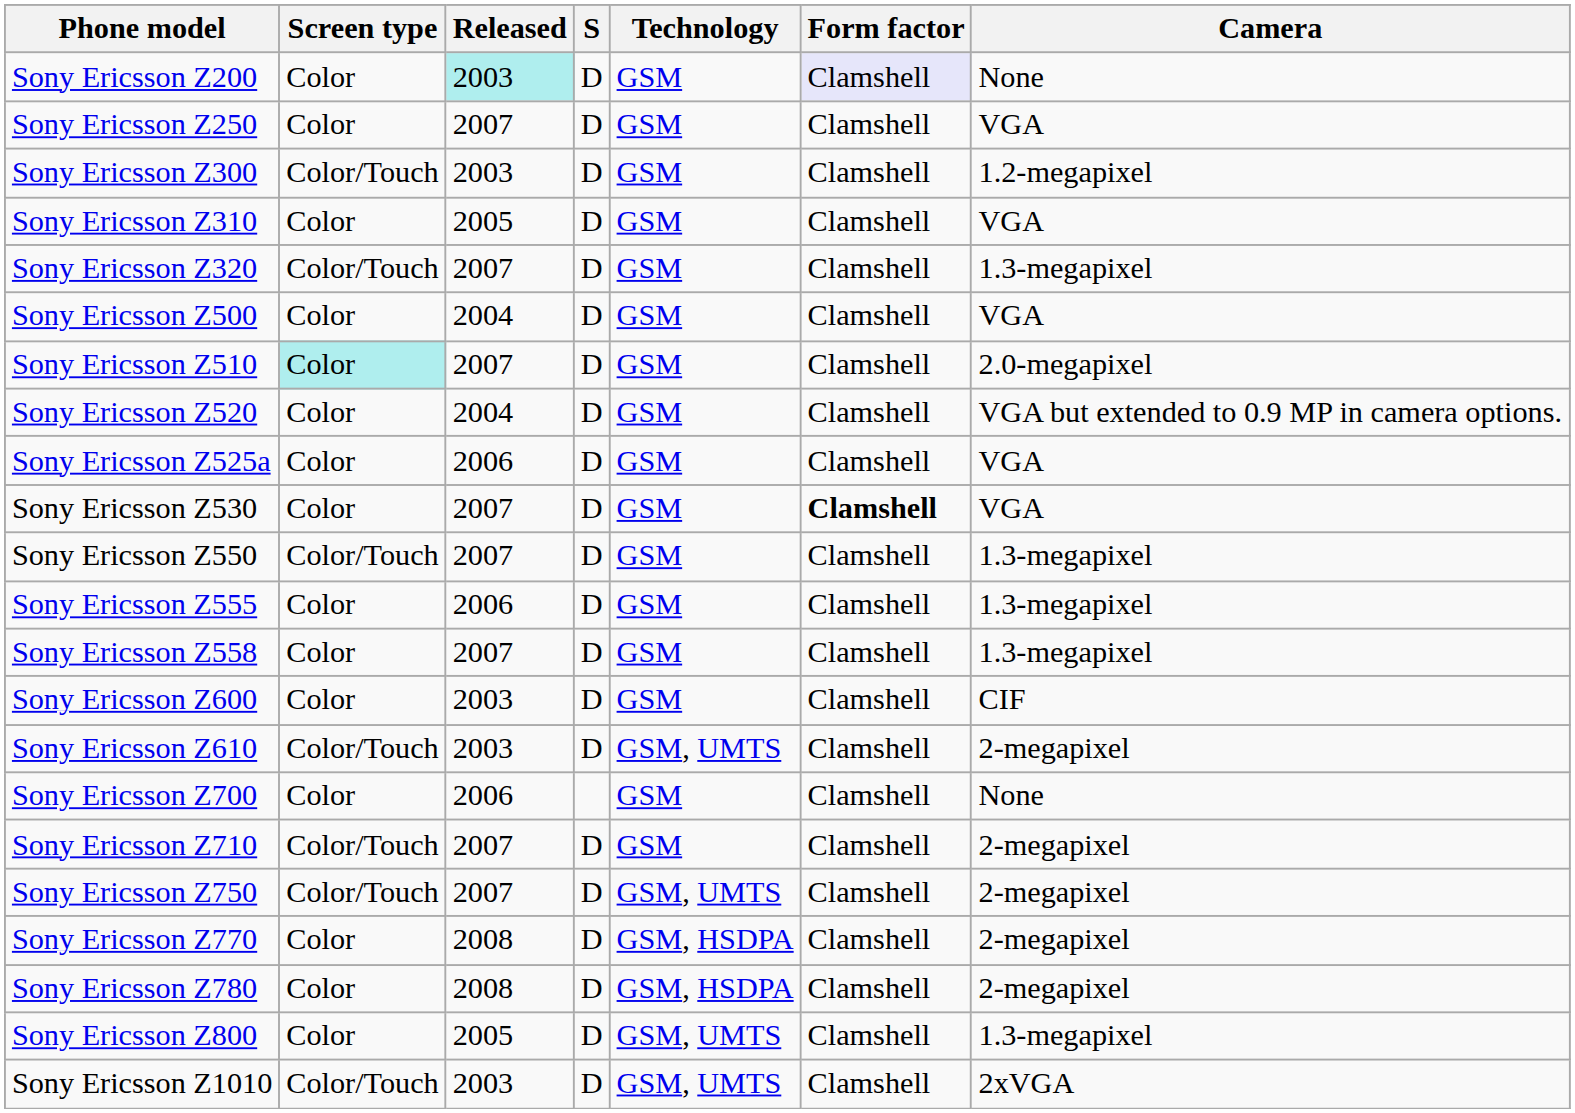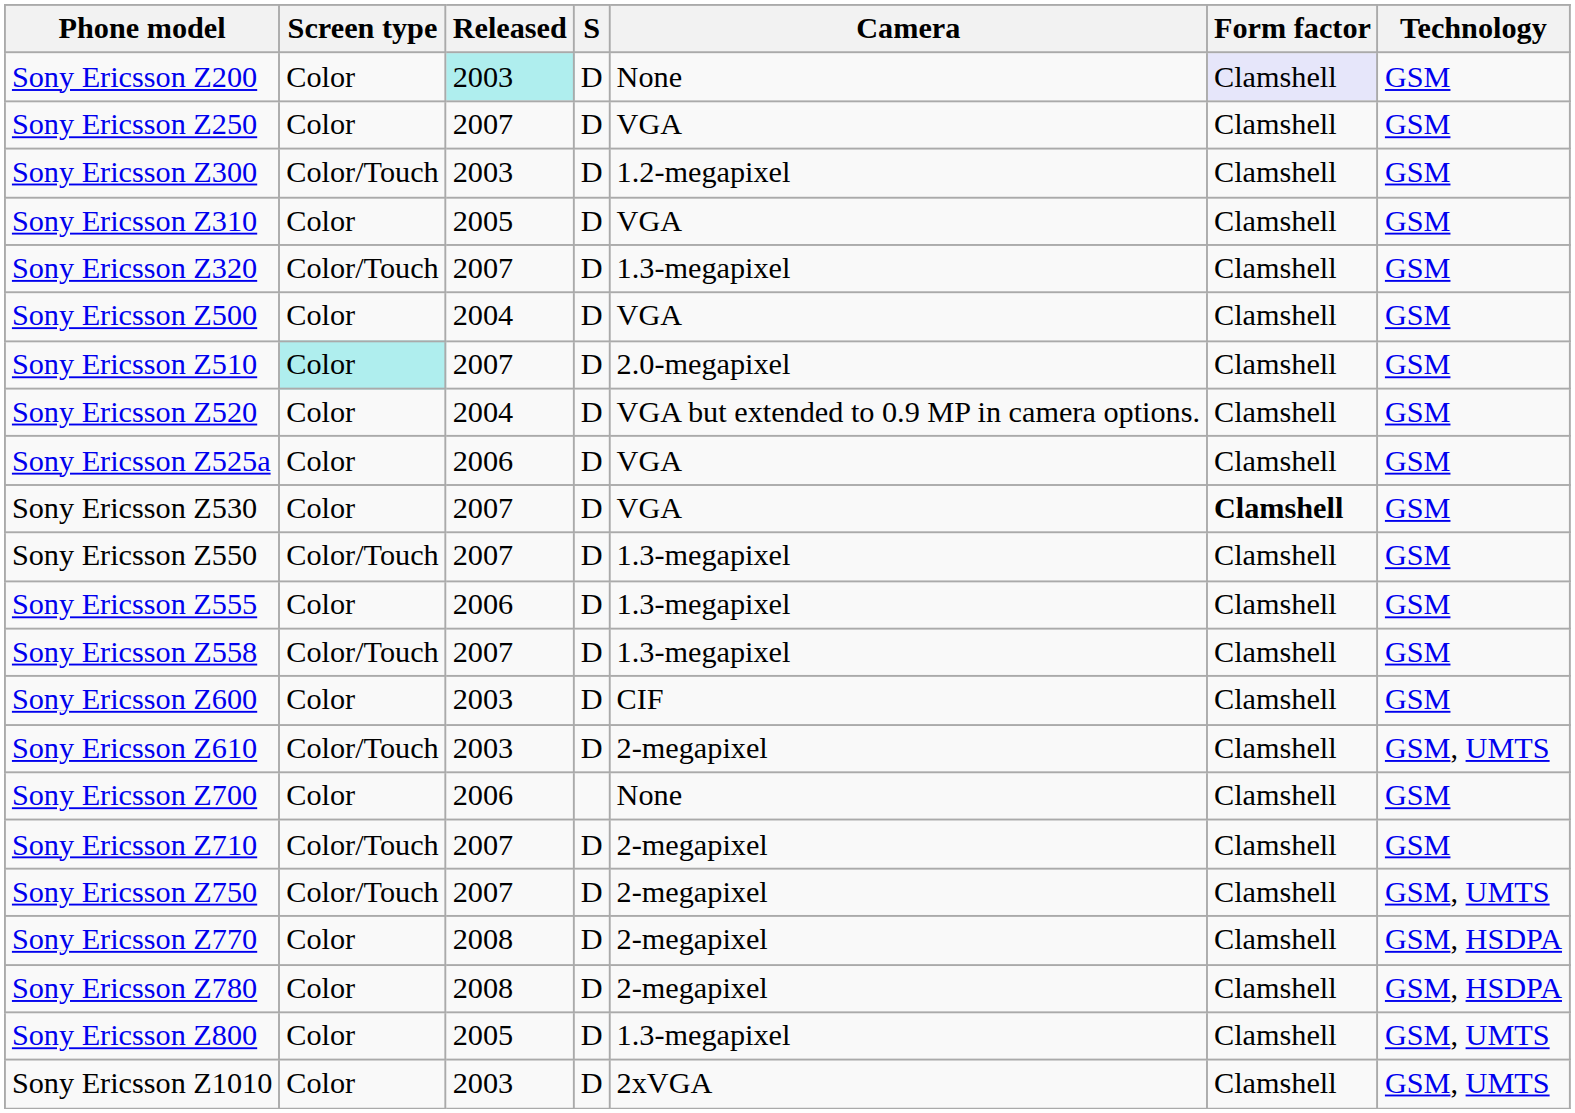columns swapped: Technology <-> Camera
Sony Ericsson Z558 | Screen type: Color -> Color/Touch
Sony Ericsson Z1010 | Screen type: Color/Touch -> Color
